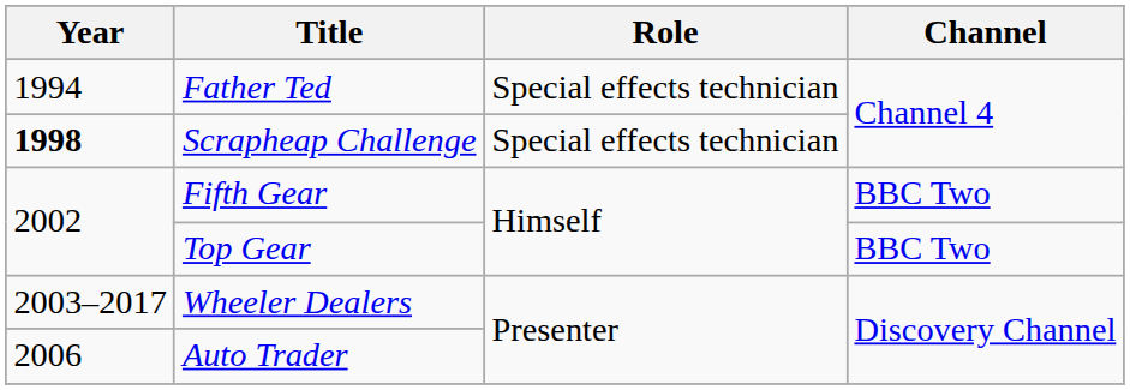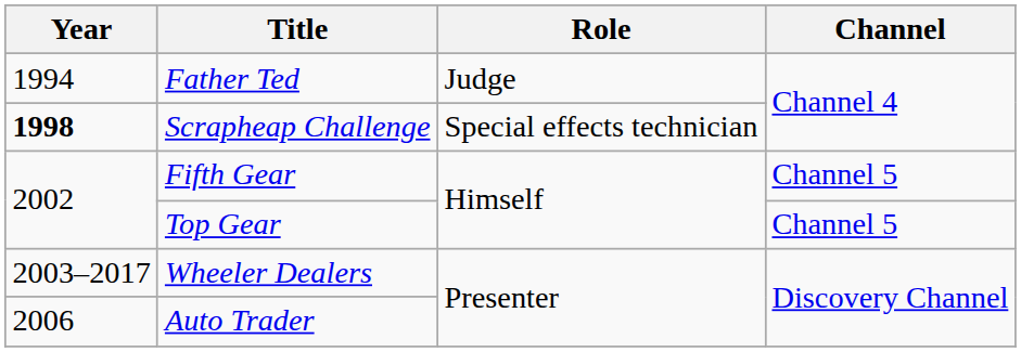Father Ted | Role: Special effects technician -> Judge
Fifth Gear | Channel: BBC Two -> Channel 5
Top Gear | Channel: BBC Two -> Channel 5
